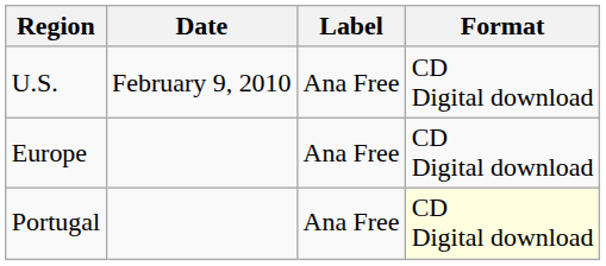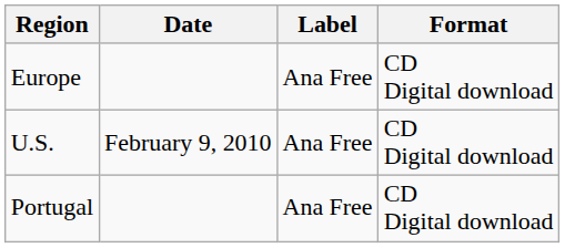rows swapped: U.S. <-> Europe
Portugal | Format: lightyellow background -> no background
